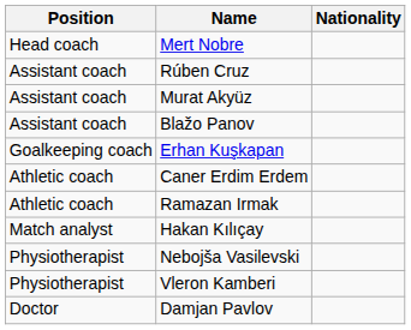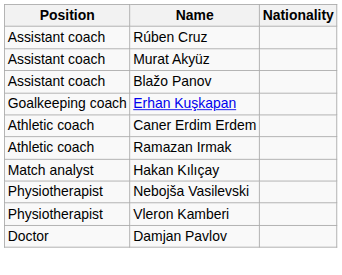- row: Head coach | Mert Nobre
